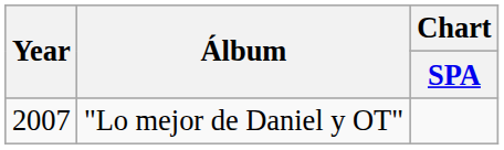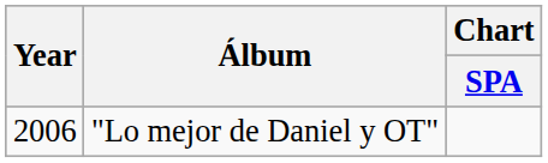"Lo mejor de Daniel y OT" | Year: 2007 -> 2006
